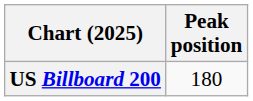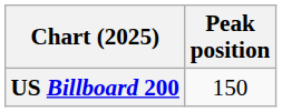US Billboard 200 | Peak position: 180 -> 150
